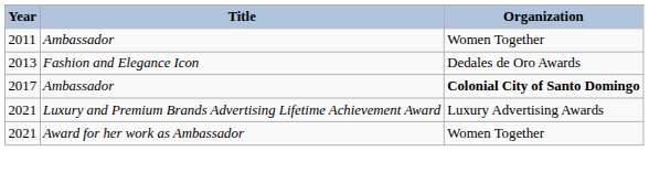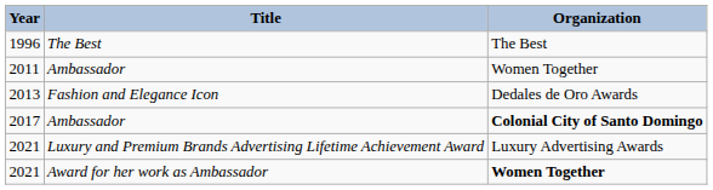+ row: 1996 | The Best | The Best
2021 / Award for her work as Ambassador | Organization: normal -> bold
